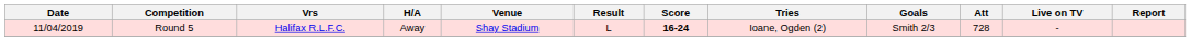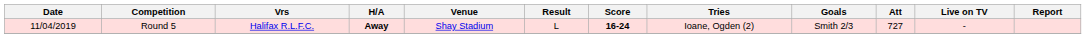Round 5 | H/A: normal -> bold
Round 5 | Att: 728 -> 727
